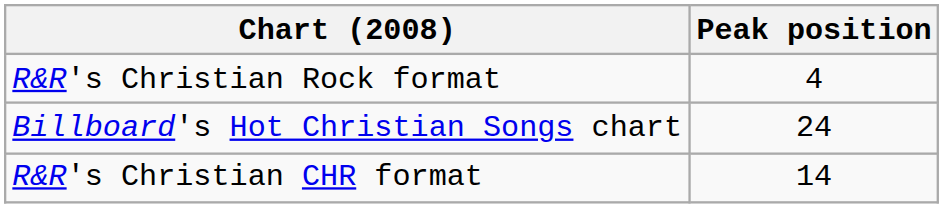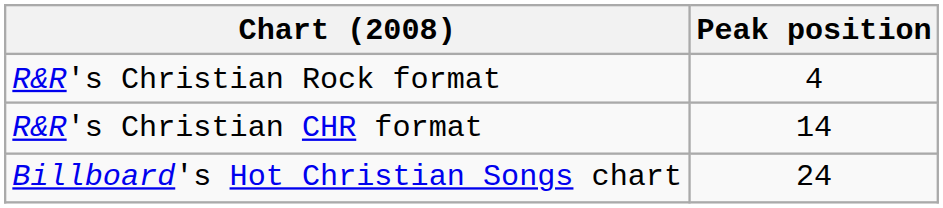rows swapped: R&R's Christian CHR format <-> Billboard's Hot Christian Songs chart
